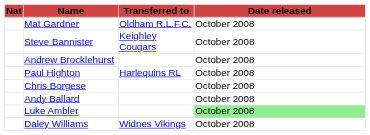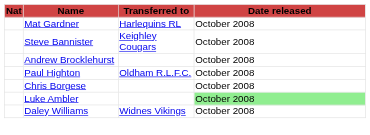Mat Gardner | Transferred to: Oldham R.L.F.C. -> Harlequins RL
Paul Highton | Transferred to: Harlequins RL -> Oldham R.L.F.C.
- row: Andy Ballard | October 2008
